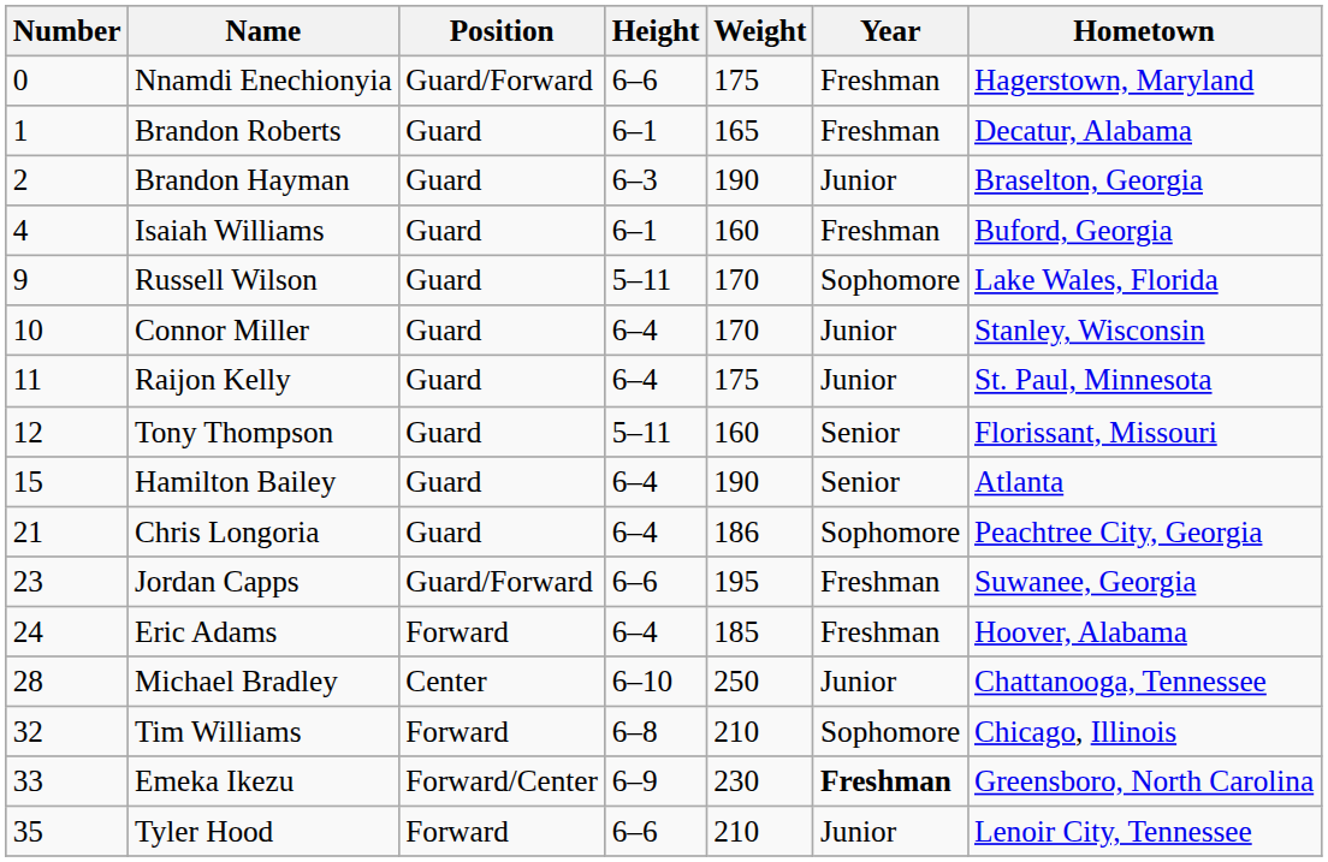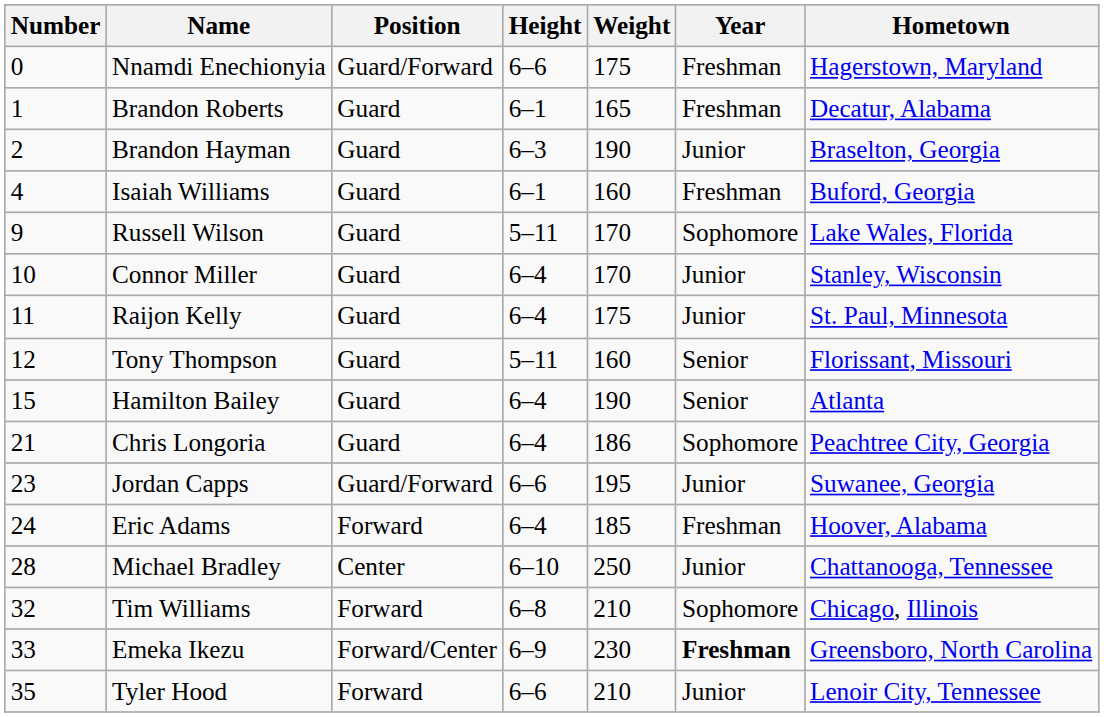Jordan Capps | Year: Freshman -> Junior
